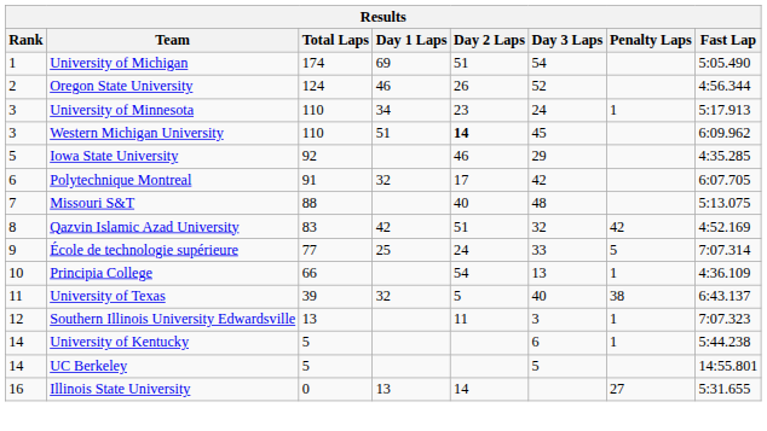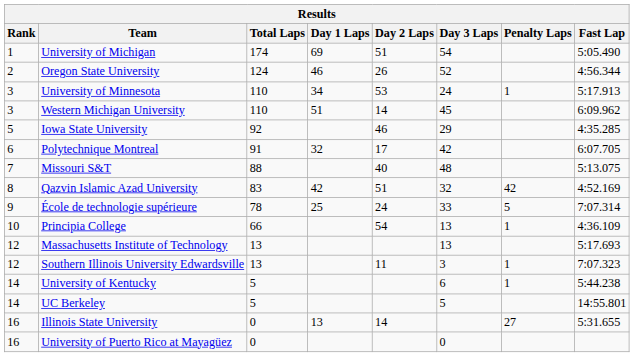University of Minnesota | Day 2 Laps: 23 -> 53
Western Michigan University | Day 2 Laps: bold -> normal
École de technologie supérieure | Total Laps: 77 -> 78
- row: 11 | University of Texas | 39 | 32 | 5 | 40 | 38 | 6:43.137
+ row: 12 | Massachusetts Institute of Technology | 13 | 13 | 5:17.693
+ row: 16 | University of Puerto Rico at Mayagüez | 0 | 0
